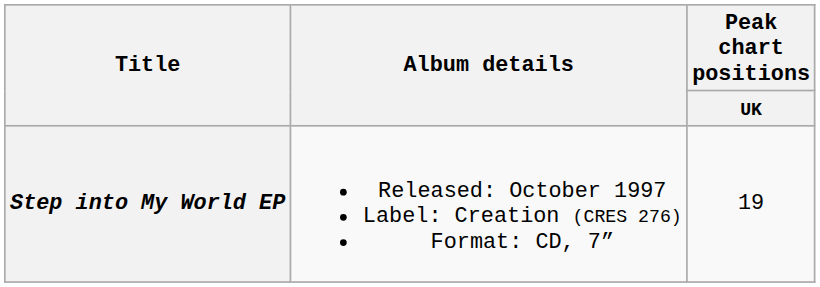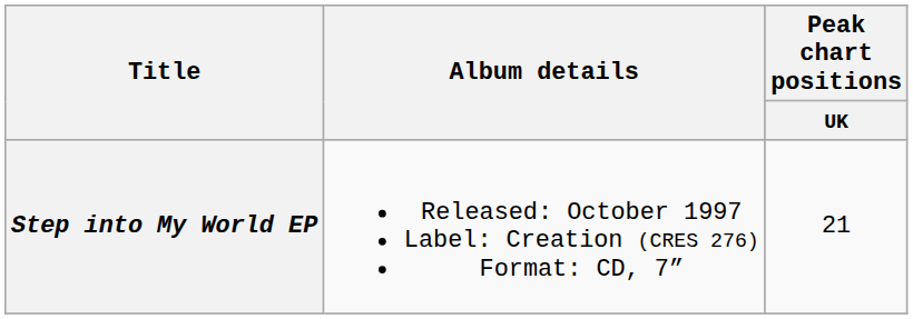Step into My World EP | Peak chart positions / UK: 19 -> 21
